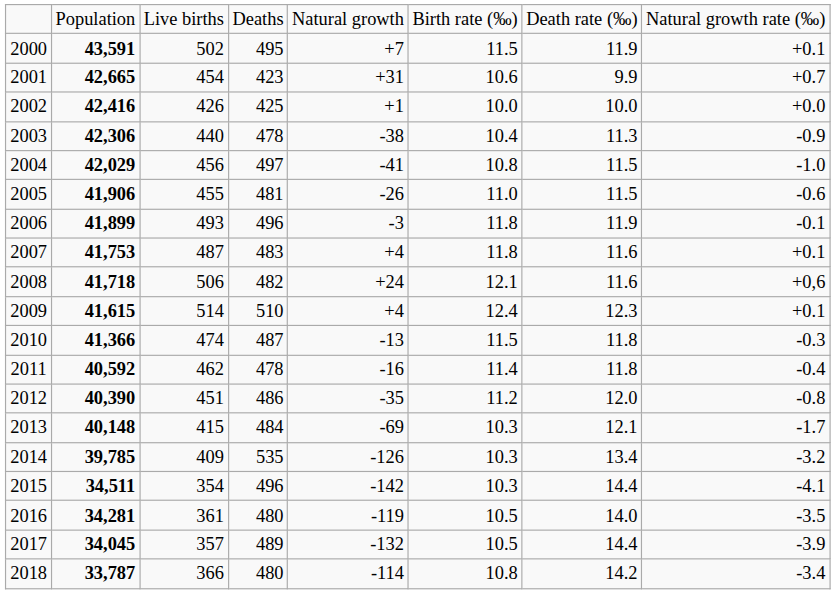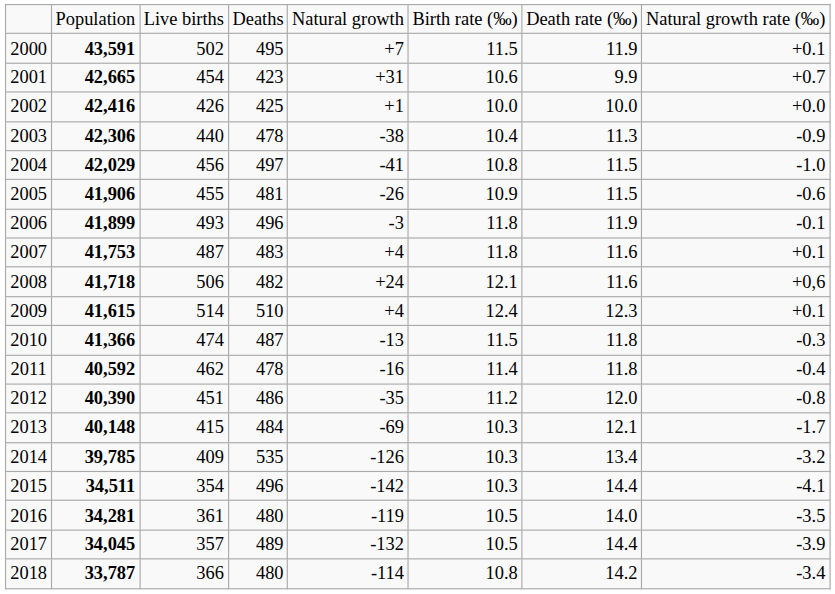2005 | column 6: 11.0 -> 10.9
